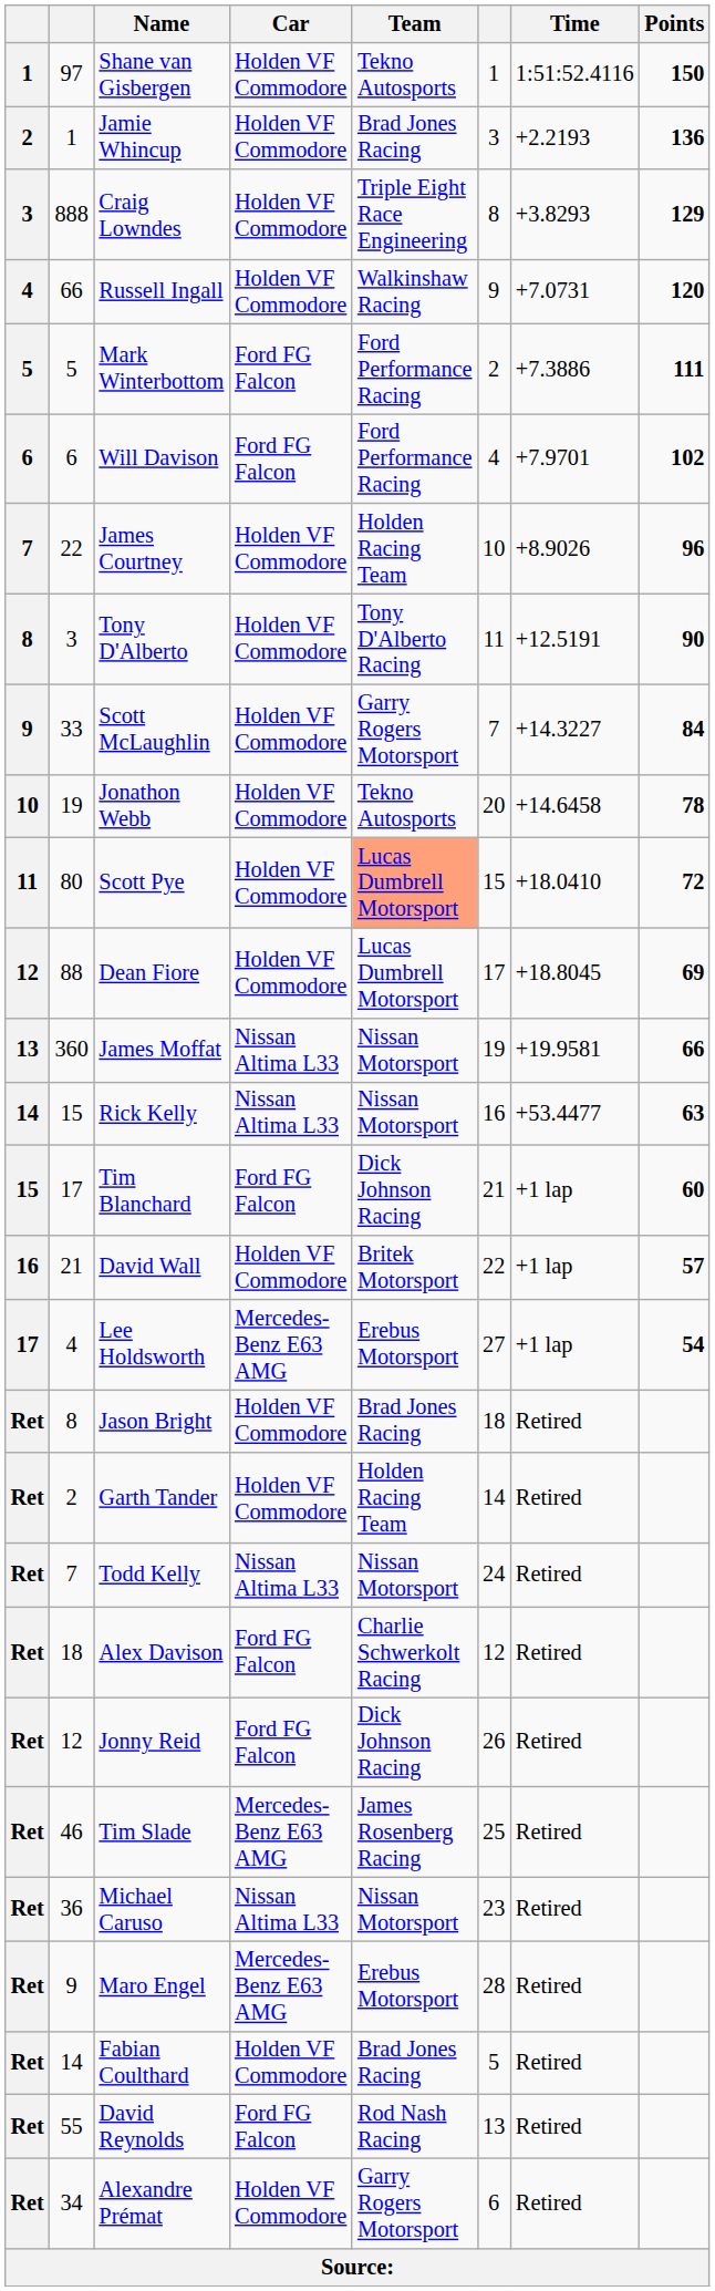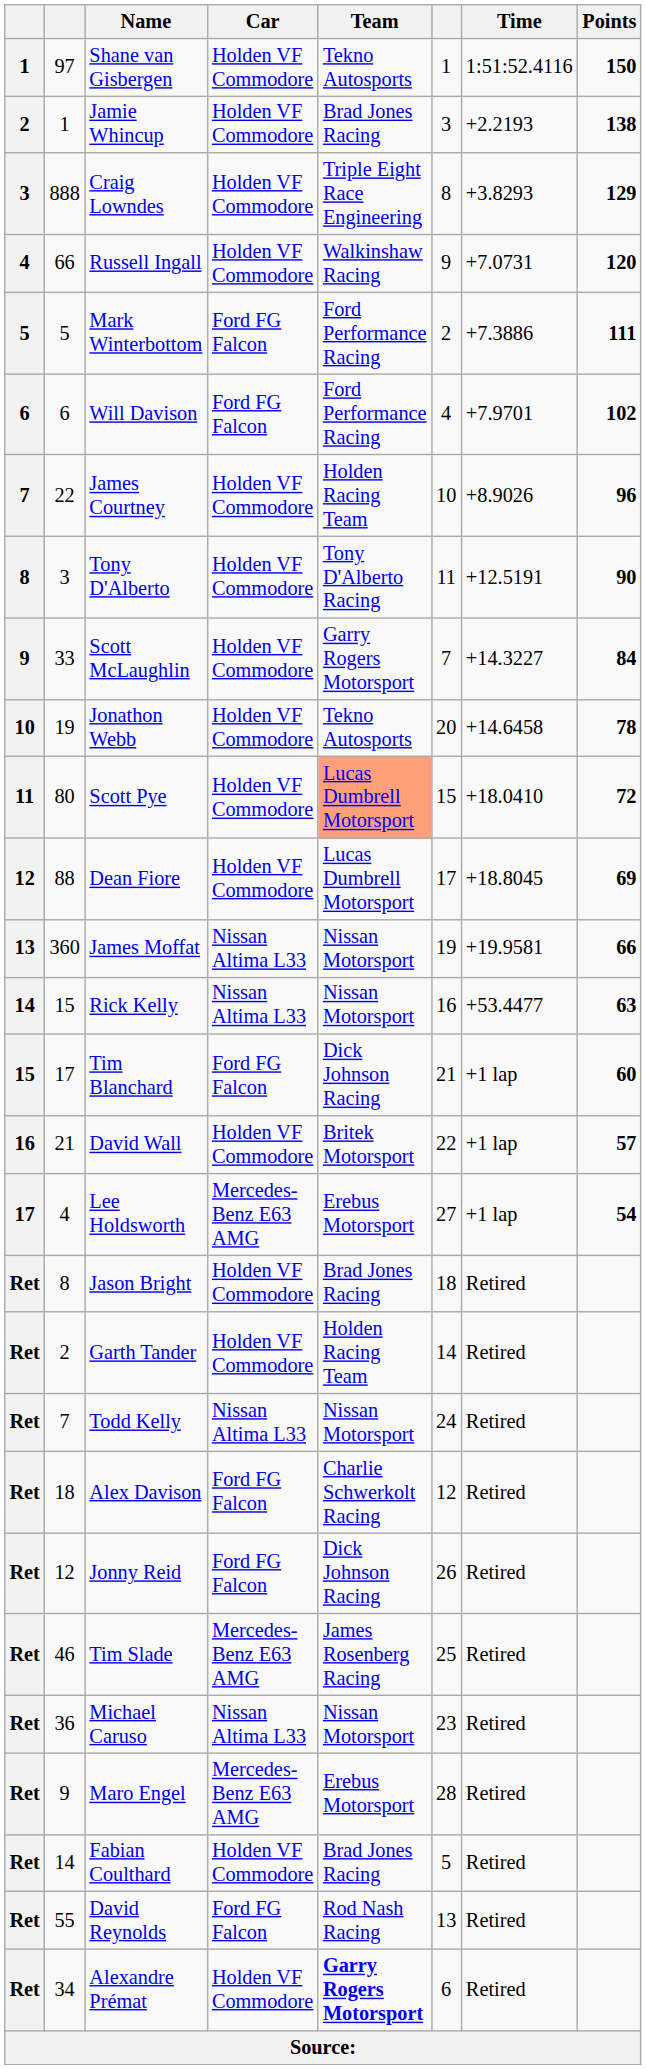Jamie Whincup | Points: 136 -> 138
Alexandre Prémat | Team: normal -> bold
